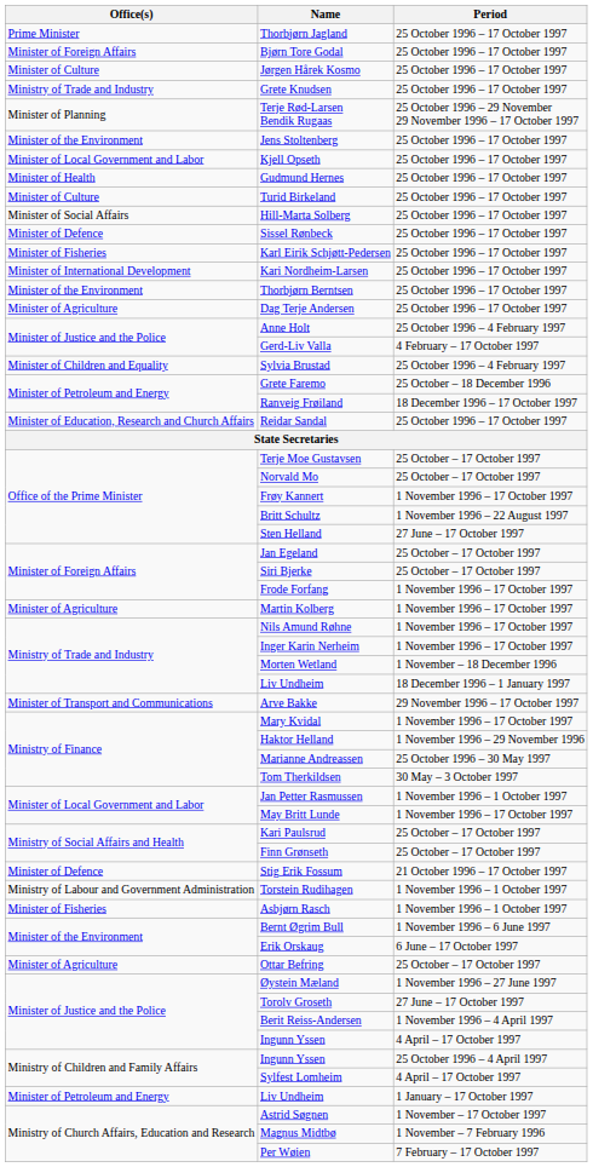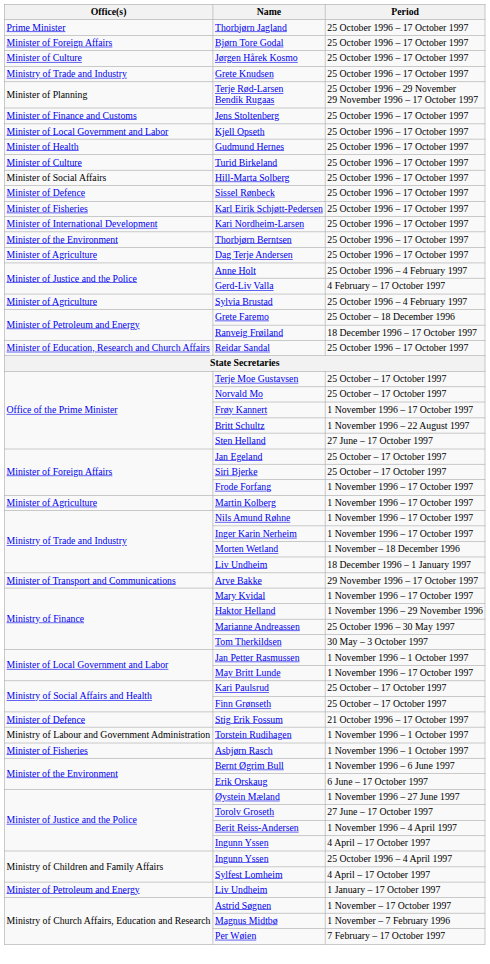Jens Stoltenberg | Office(s): Minister of the Environment -> Minister of Finance and Customs
Sylvia Brustad | Office(s): Minister of Children and Equality -> Minister of Agriculture
- row: Minister of Agriculture | Ottar Befring | 25 October – 17 October 1997
